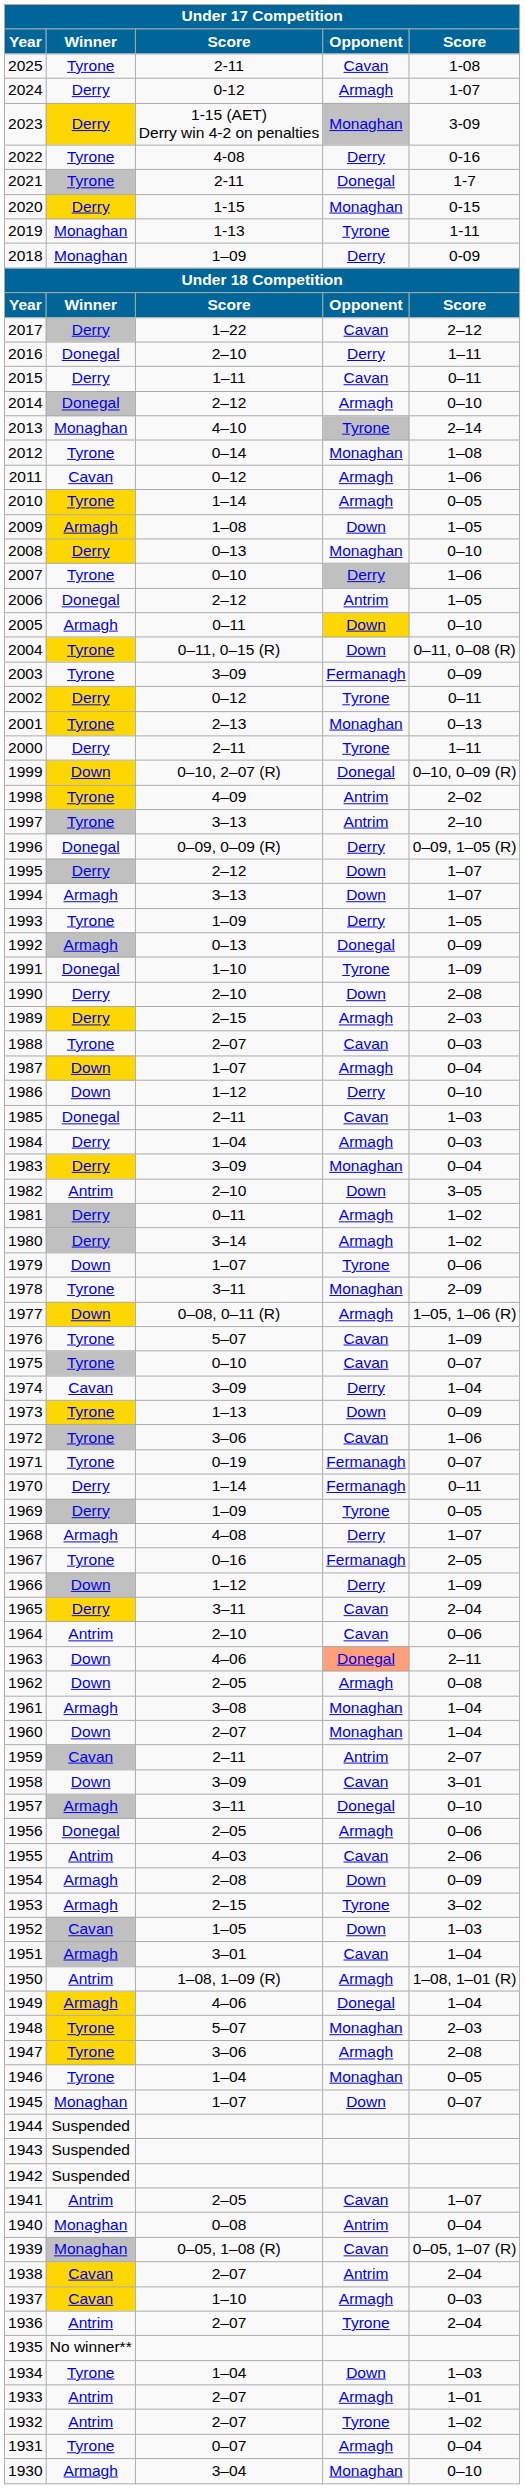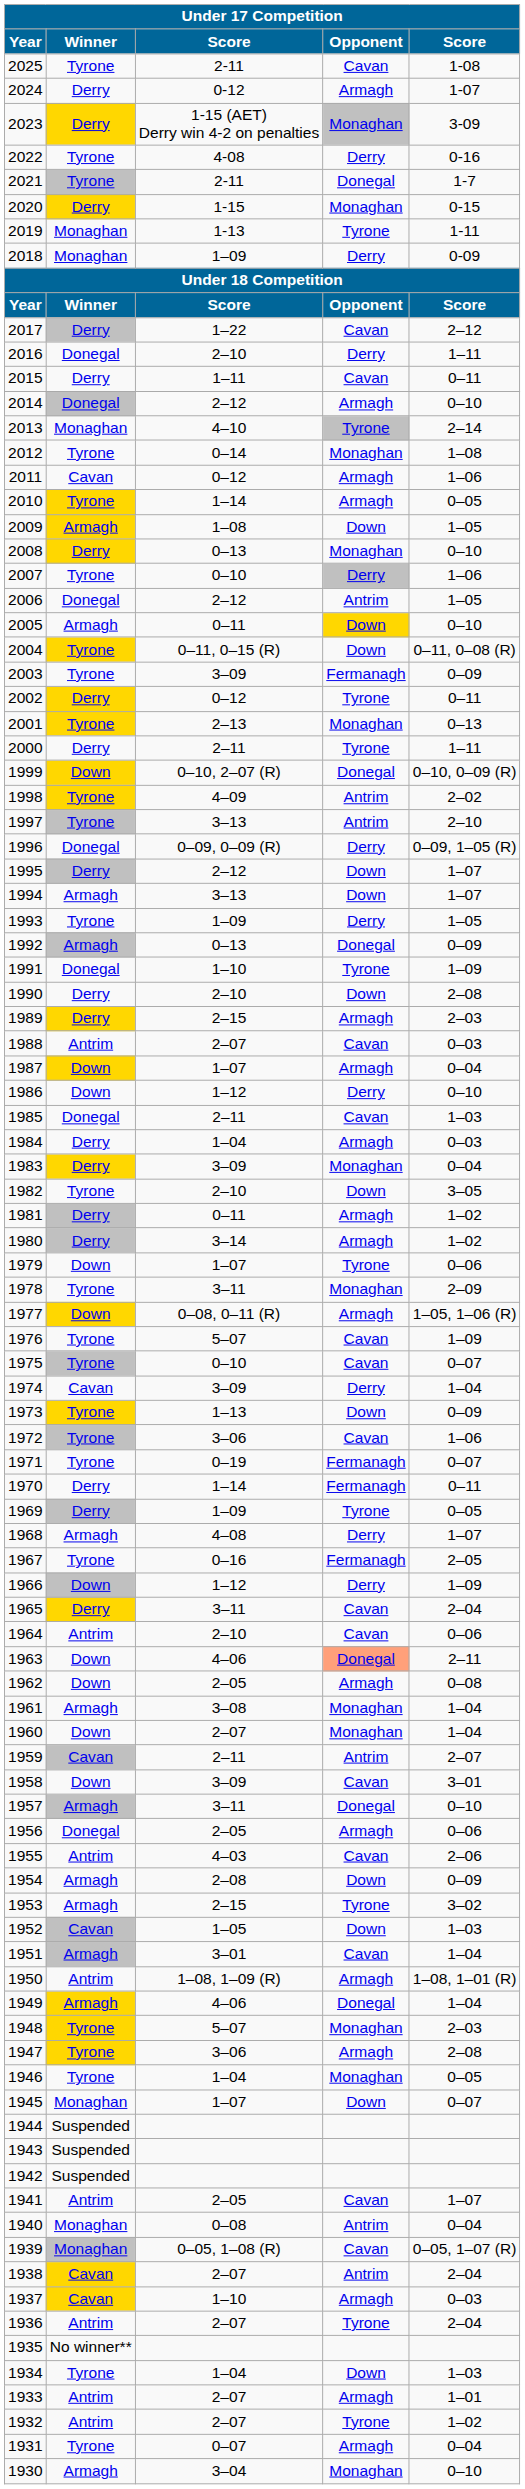1988 | Winner: Tyrone -> Antrim
1982 | Winner: Antrim -> Tyrone
